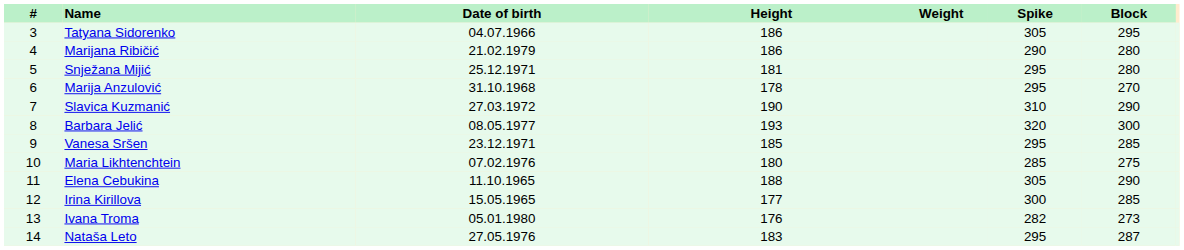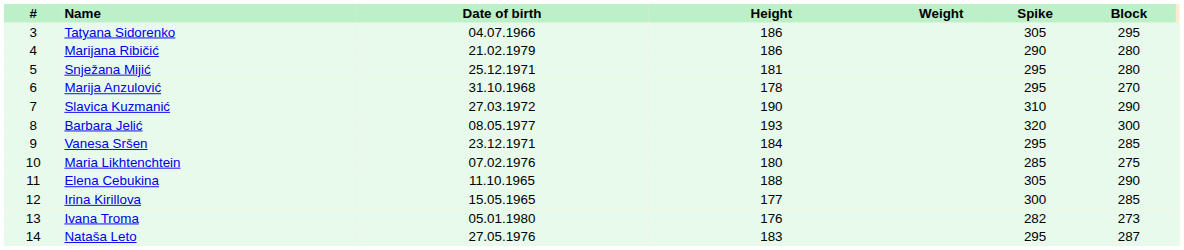Vanesa Sršen | Height: 185 -> 184
